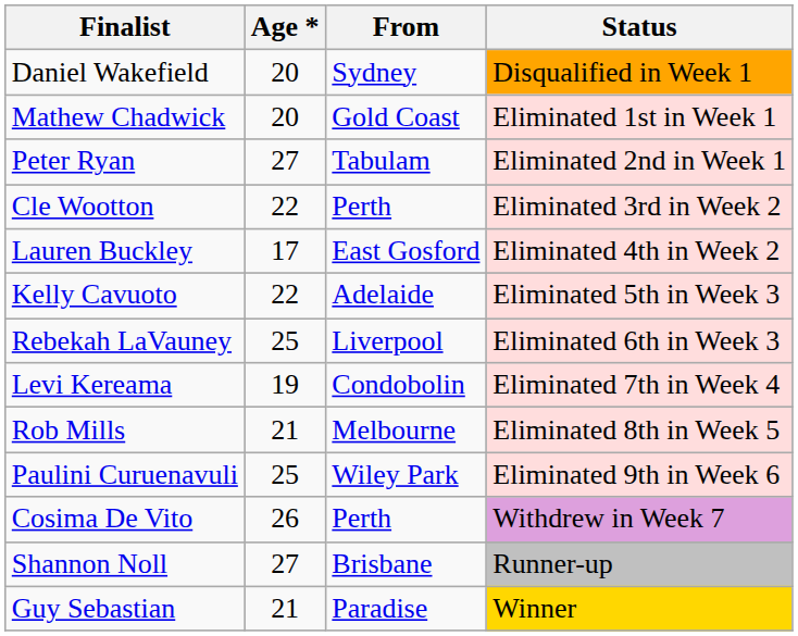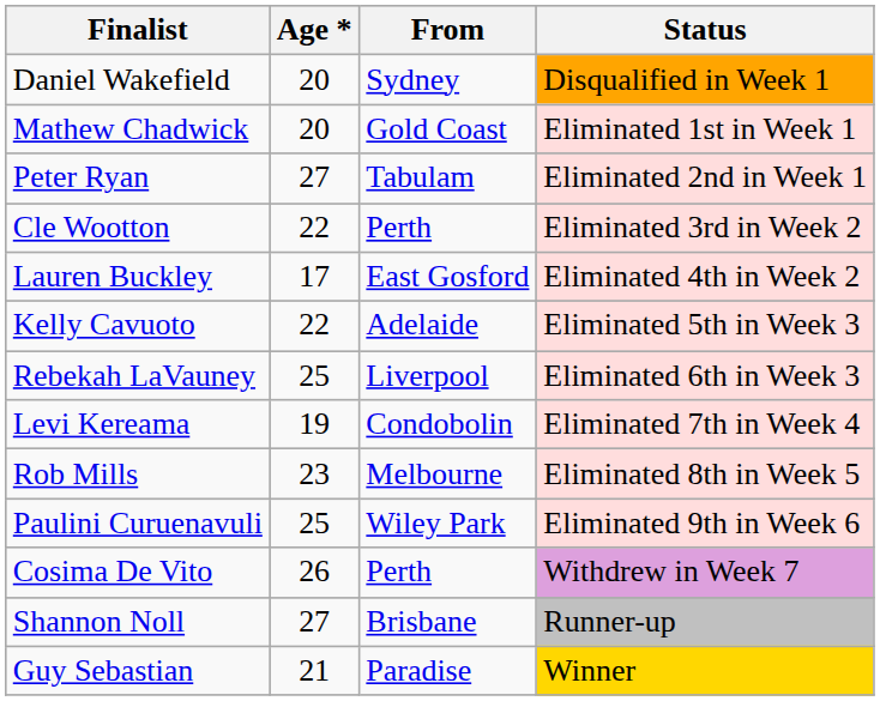Rob Mills | Age *: 21 -> 23
